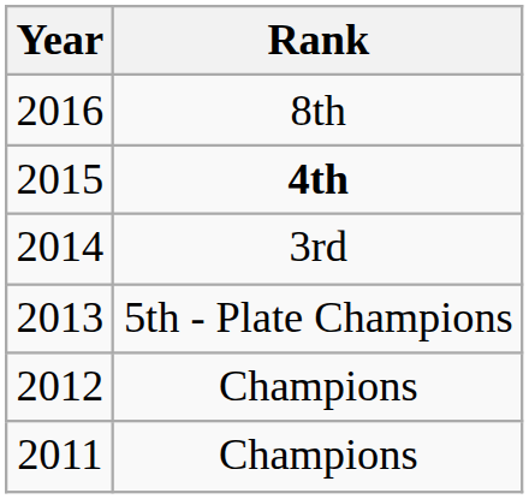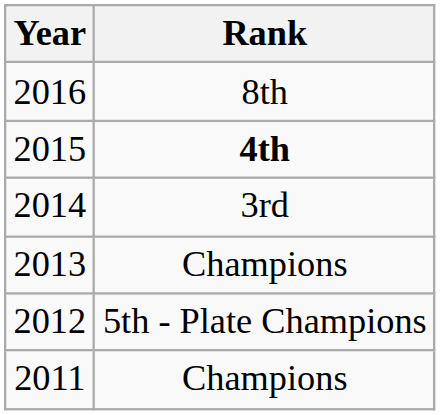2013 | Rank: 5th - Plate Champions -> Champions
2012 | Rank: Champions -> 5th - Plate Champions
